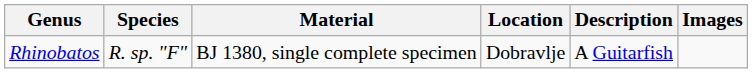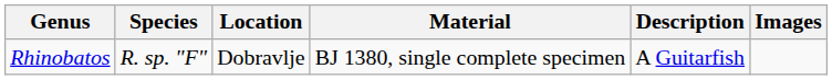columns swapped: Location <-> Material
